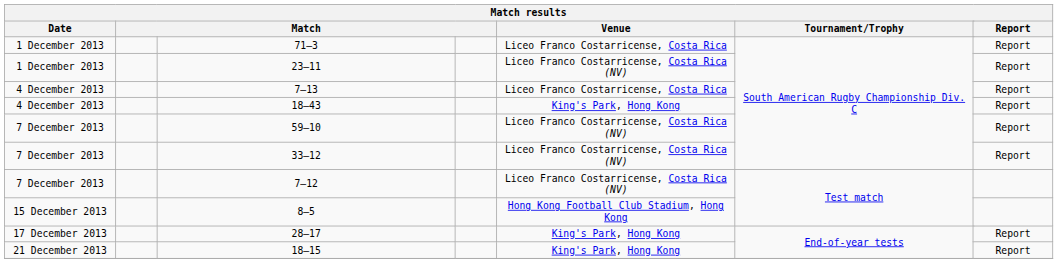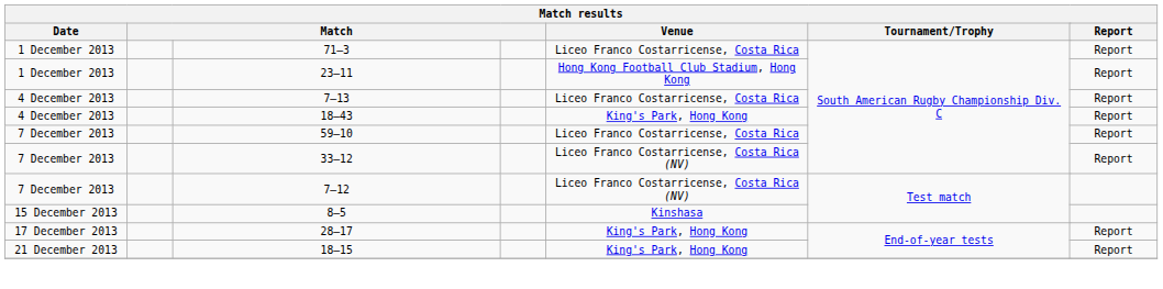23–11 | Venue: Liceo Franco Costarricense, Costa Rica (NV) -> Hong Kong Football Club Stadium, Hong Kong
59–10 | Venue: Liceo Franco Costarricense, Costa Rica (NV) -> Liceo Franco Costarricense, Costa Rica
8–5 | Venue: Hong Kong Football Club Stadium, Hong Kong -> Kinshasa
